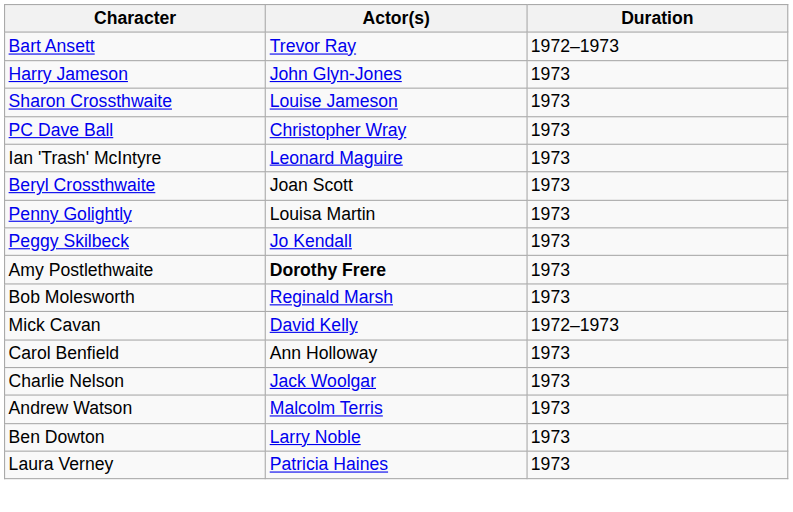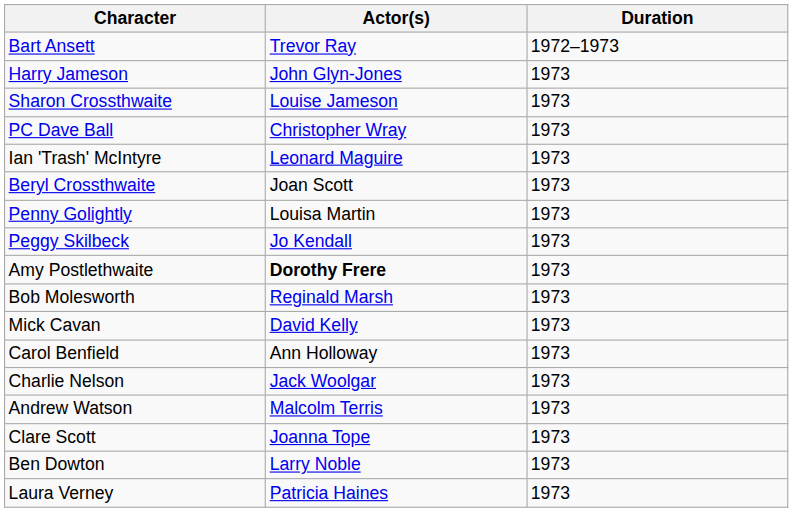Mick Cavan | Duration: 1972–1973 -> 1973
+ row: Clare Scott | Joanna Tope | 1973
